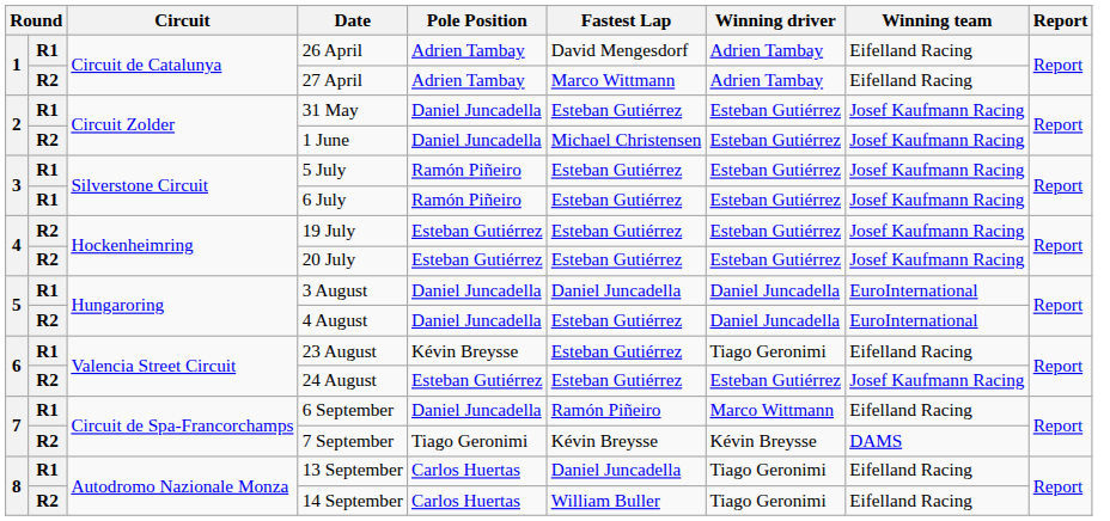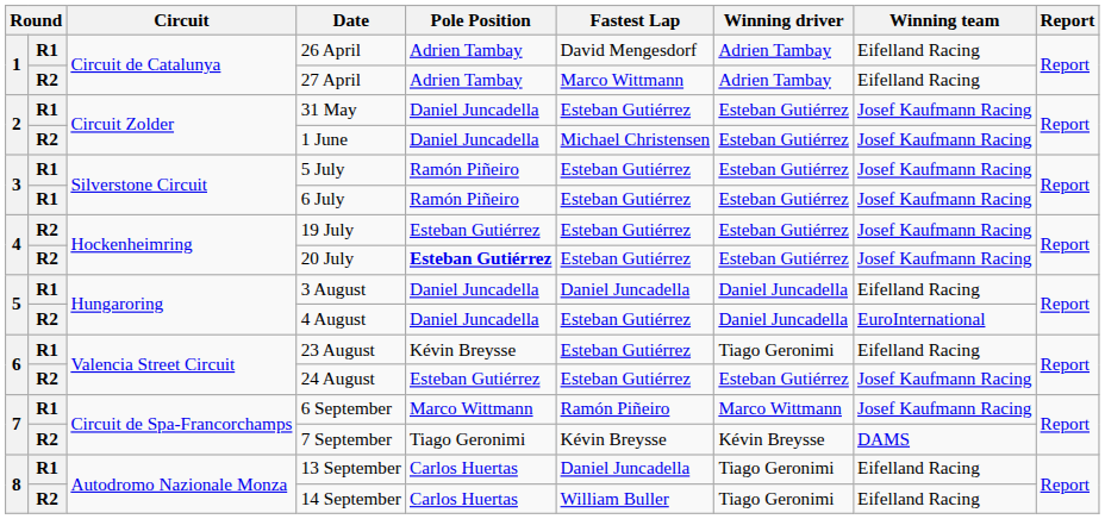20 July | Pole Position: normal -> bold
3 August | Winning team: EuroInternational -> Eifelland Racing
6 September | Pole Position: Daniel Juncadella -> Marco Wittmann
6 September | Winning team: Eifelland Racing -> Josef Kaufmann Racing
